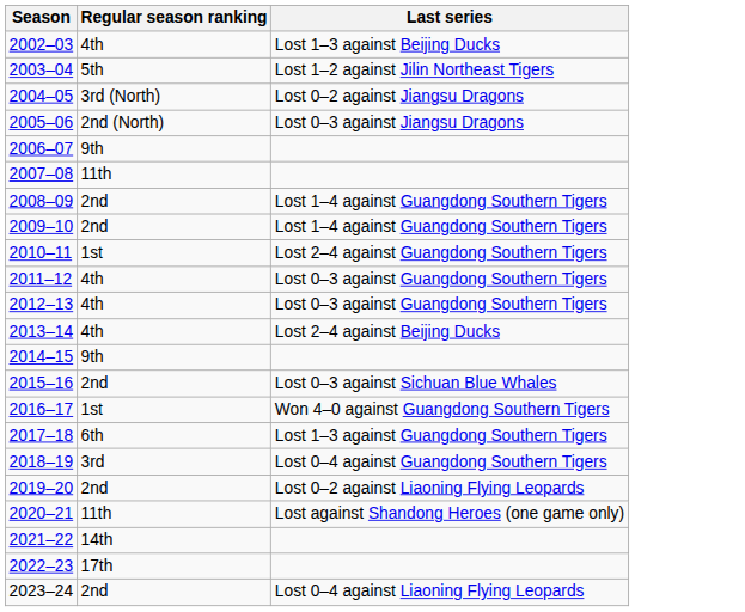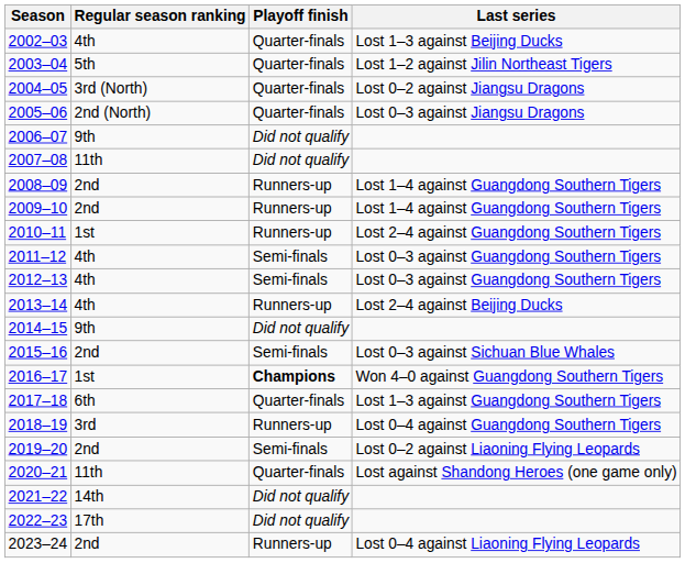+ column: Playoff finish | Quarter-finals | Quarter-finals | Quarter-finals | Quarter-finals | Did not qualify | Did not qualify | Runners-up | Runners-up | Runners-up | Semi-finals | Semi-finals | Runners-up | Did not qualify | Semi-finals | Champions | Quarter-finals | Runners-up | Semi-finals | Quarter-finals | Did not qualify | Did not qualify | Runners-up
